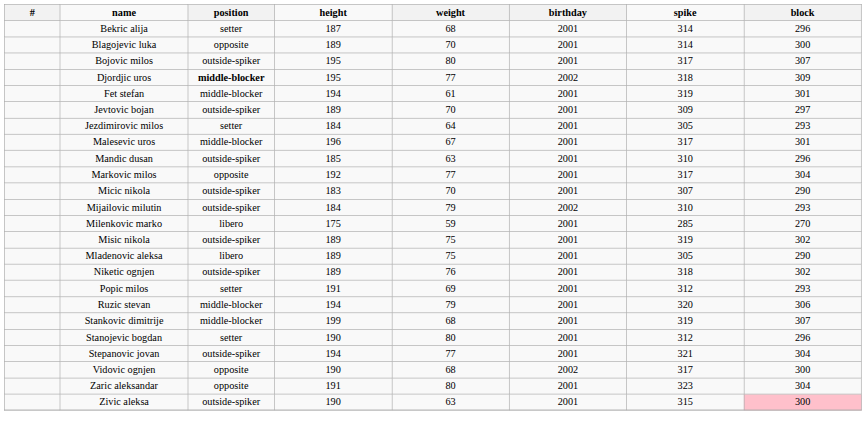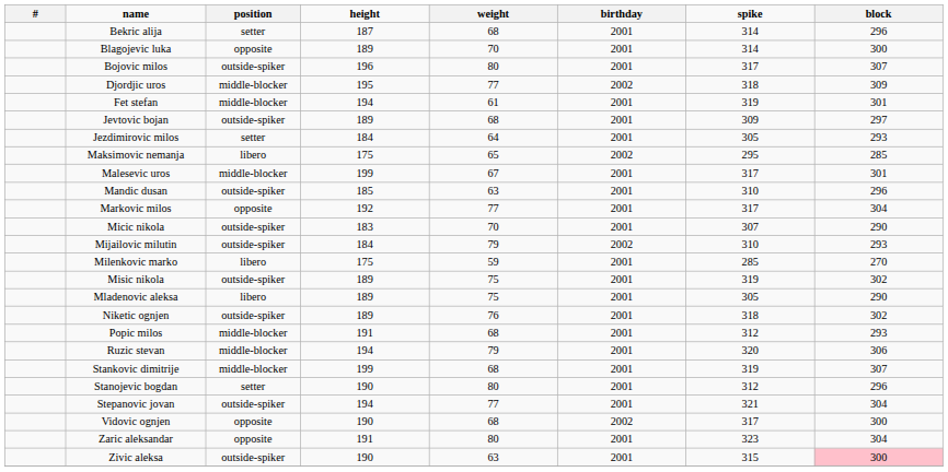Bojovic milos | height: 195 -> 196
Djordjic uros | position: bold -> normal
Jevtovic bojan | weight: 70 -> 68
+ row: Maksimovic nemanja | libero | 175 | 65 | 2002 | 295 | 285
Malesevic uros | height: 196 -> 199
Popic milos | position: setter -> middle-blocker
Popic milos | weight: 69 -> 68
